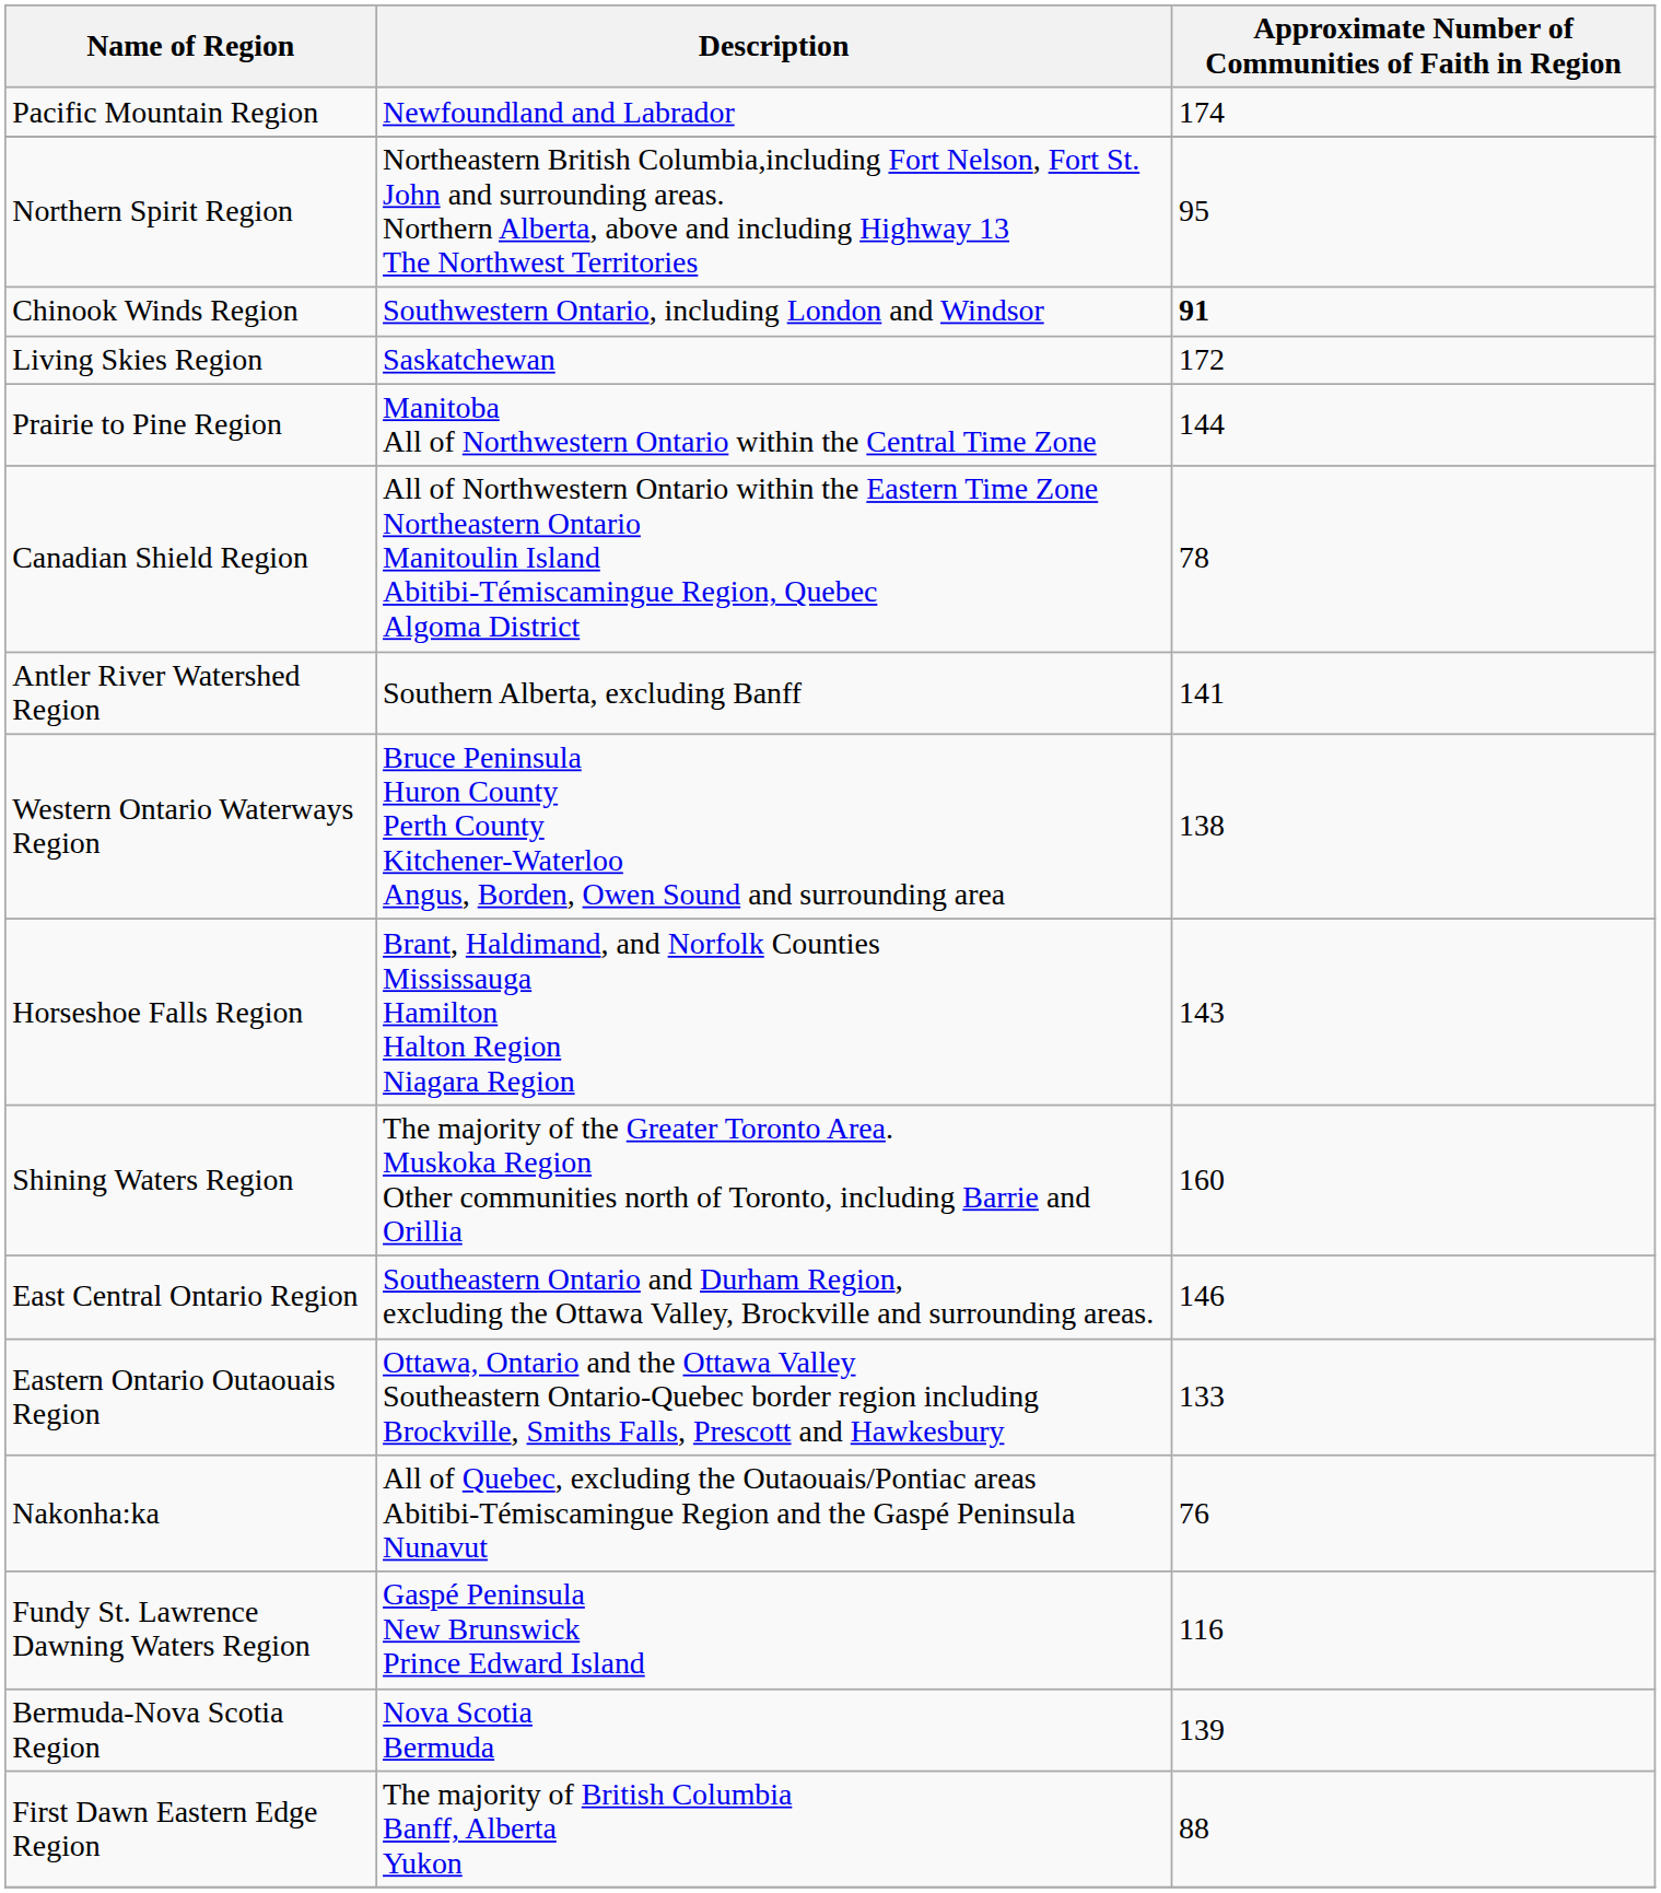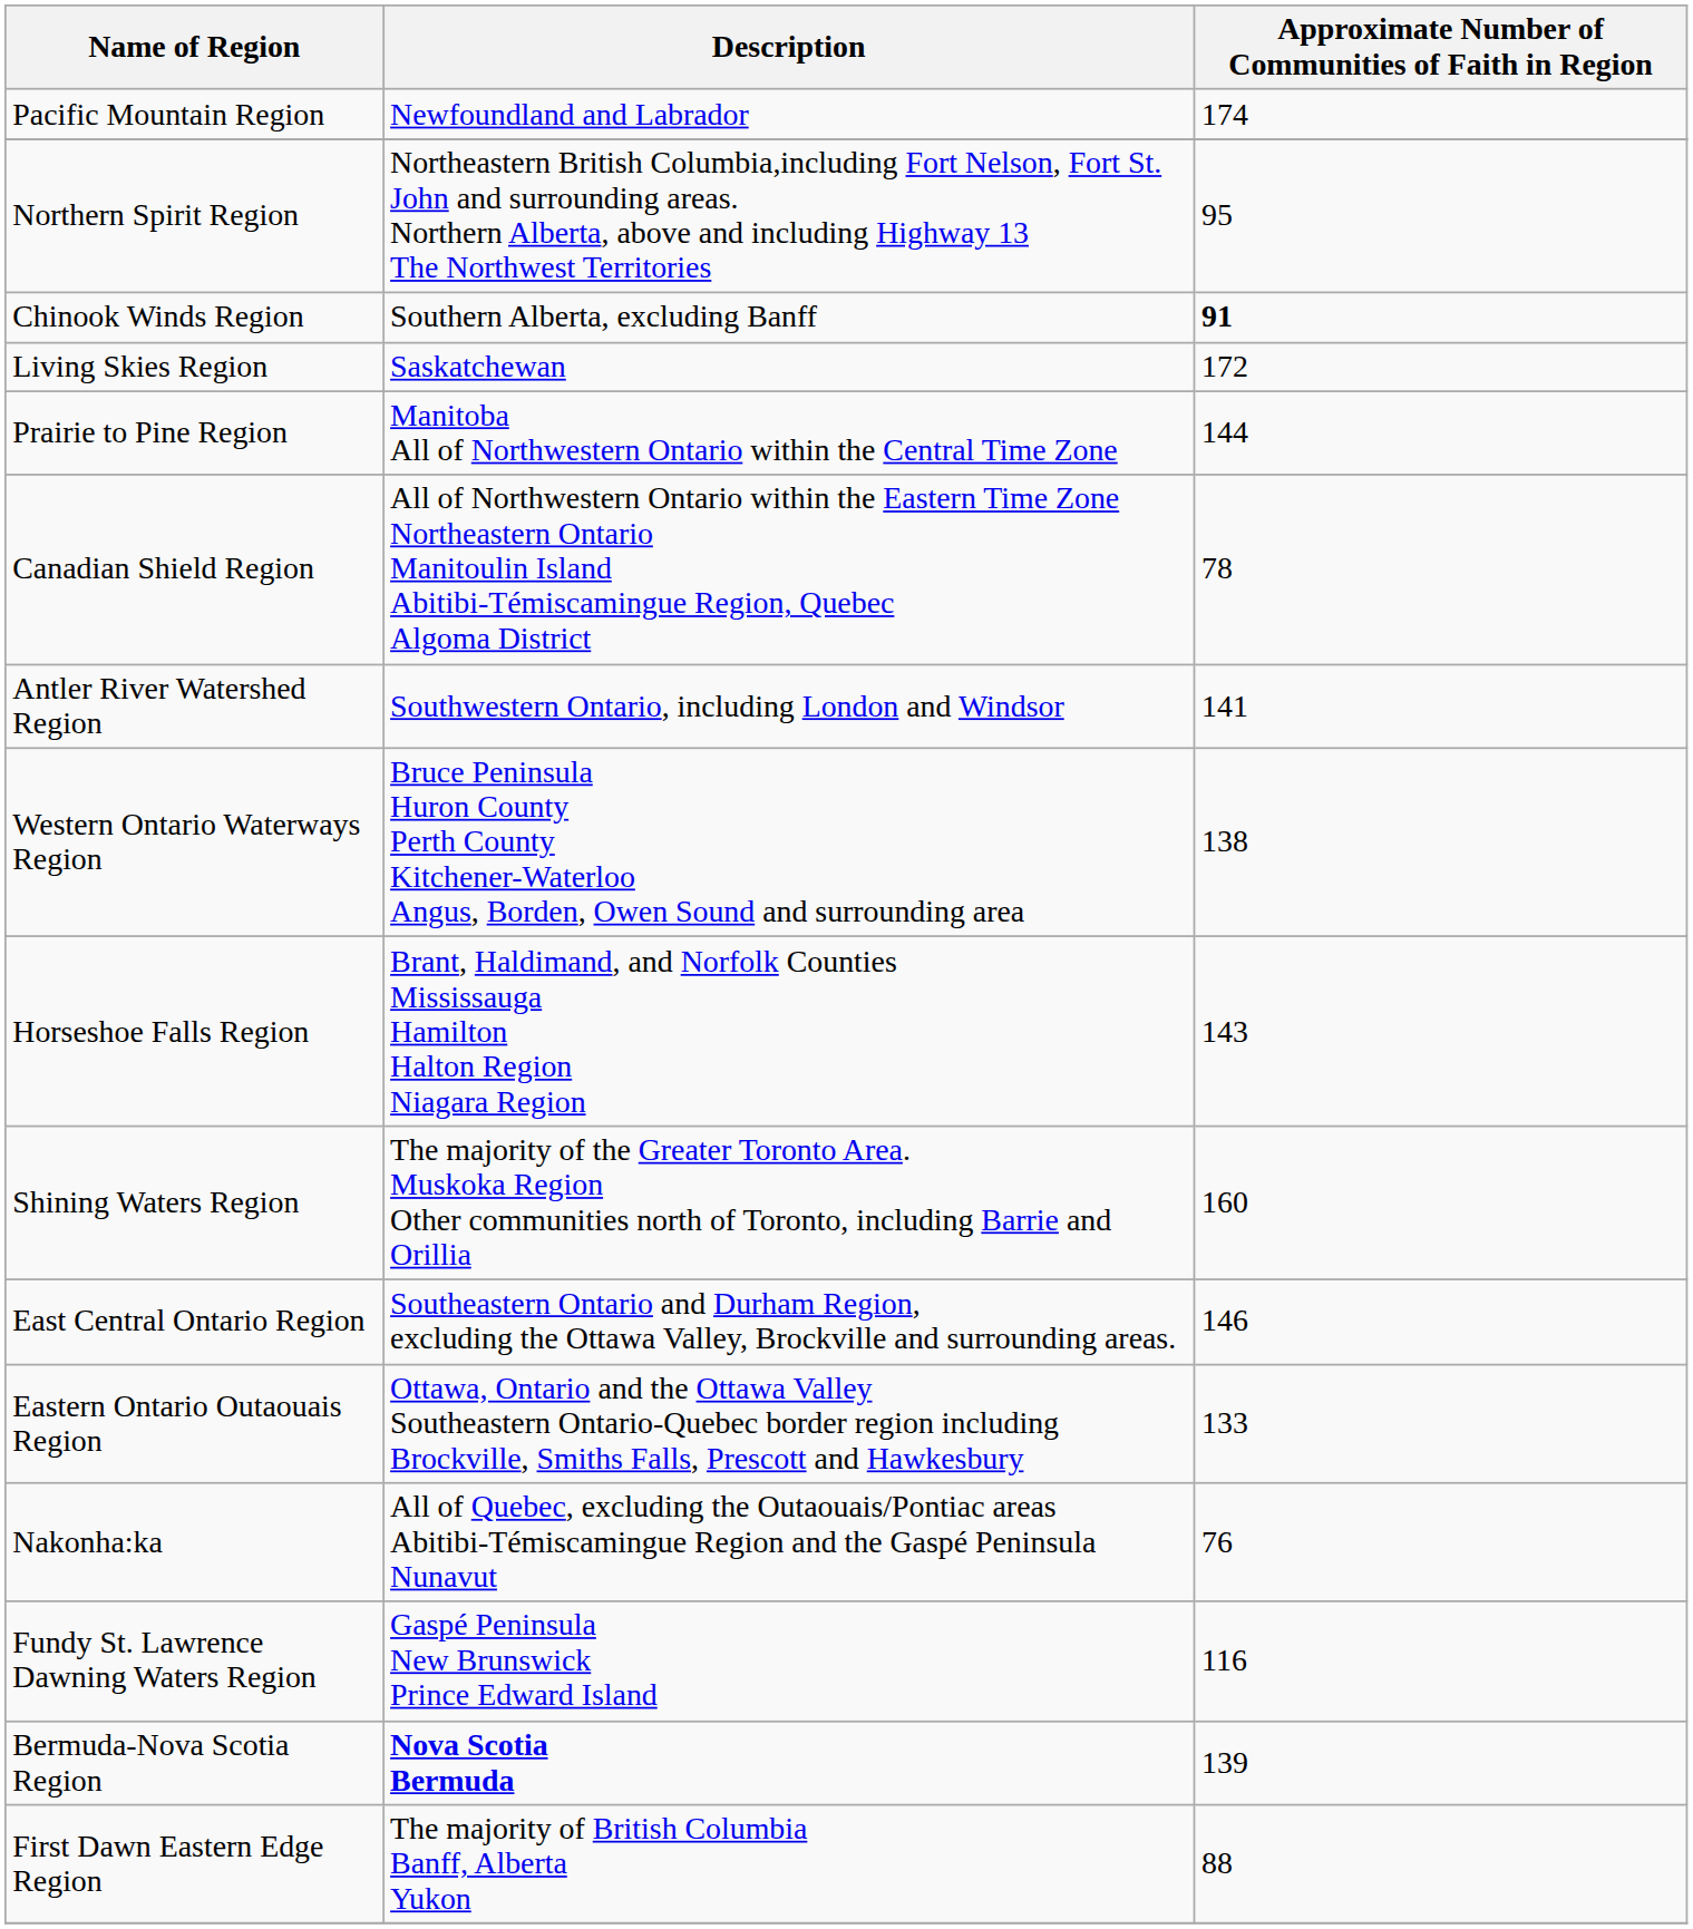Chinook Winds Region | Description: Southwestern Ontario, including London and Windsor -> Southern Alberta, excluding Banff
Antler River Watershed Region | Description: Southern Alberta, excluding Banff -> Southwestern Ontario, including London and Windsor
Bermuda-Nova Scotia Region | Description: normal -> bold
